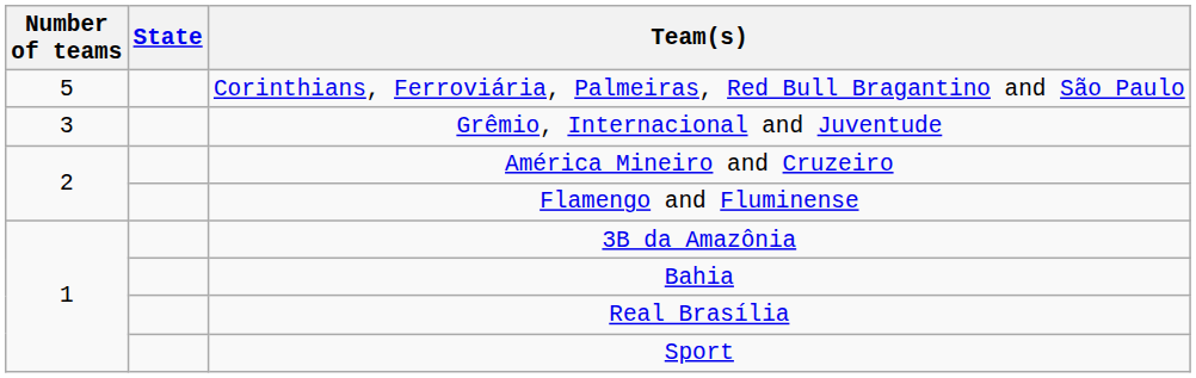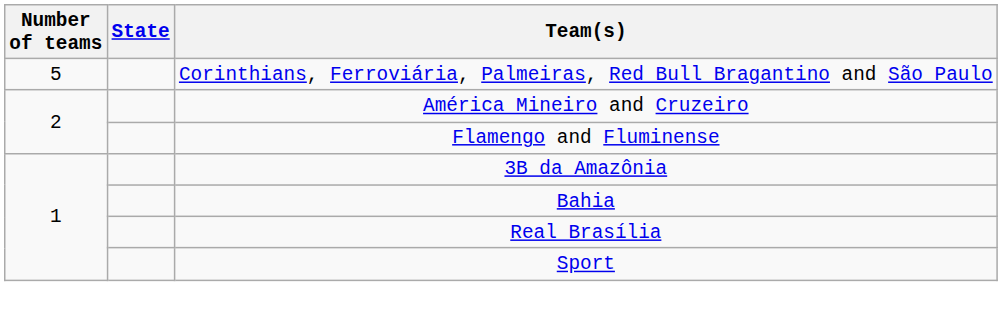- row: 3 | Grêmio, Internacional and Juventude
